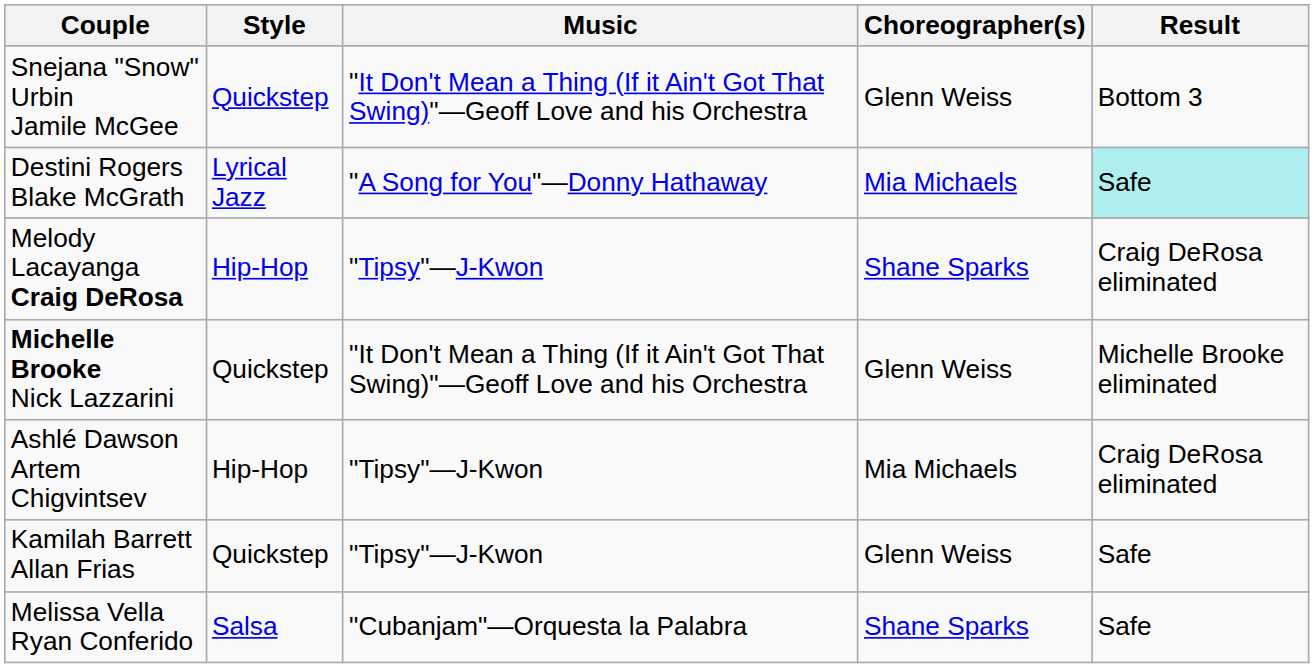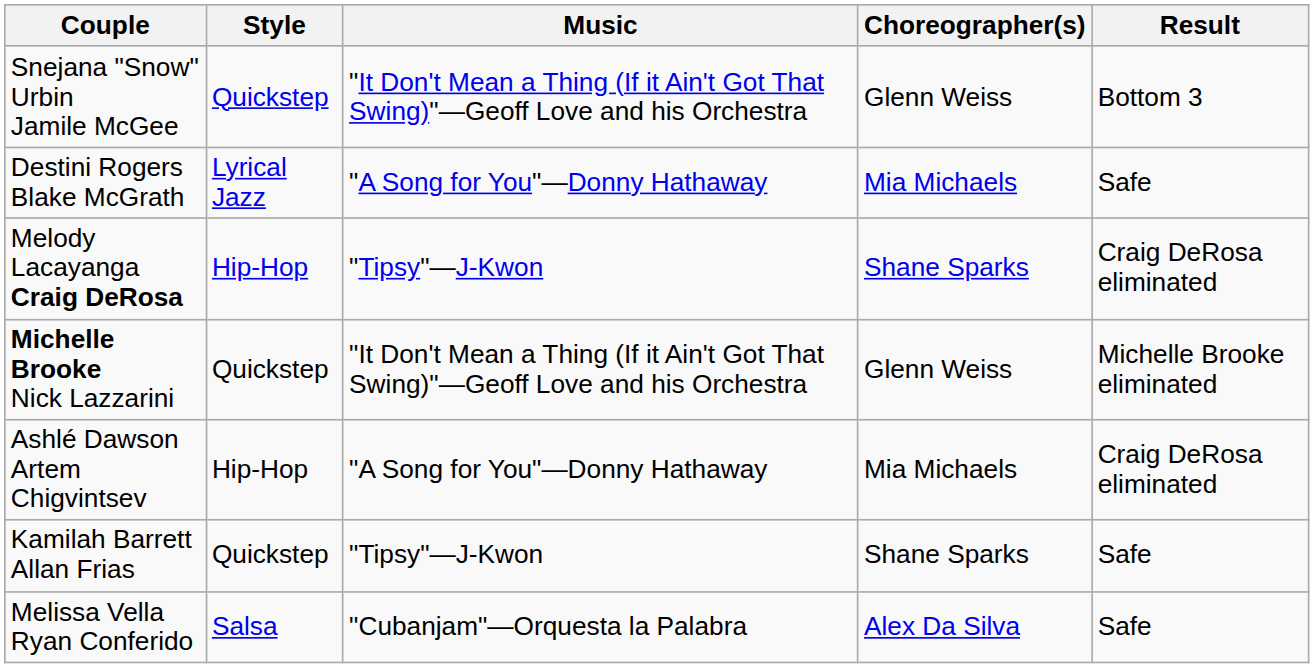Destini Rogers Blake McGrath | Result: paleturquoise background -> no background
Ashlé Dawson Artem Chigvintsev | Music: "Tipsy"—J-Kwon -> "A Song for You"—Donny Hathaway
Kamilah Barrett Allan Frias | Choreographer(s): Glenn Weiss -> Shane Sparks
Melissa Vella Ryan Conferido | Choreographer(s): Shane Sparks -> Alex Da Silva
